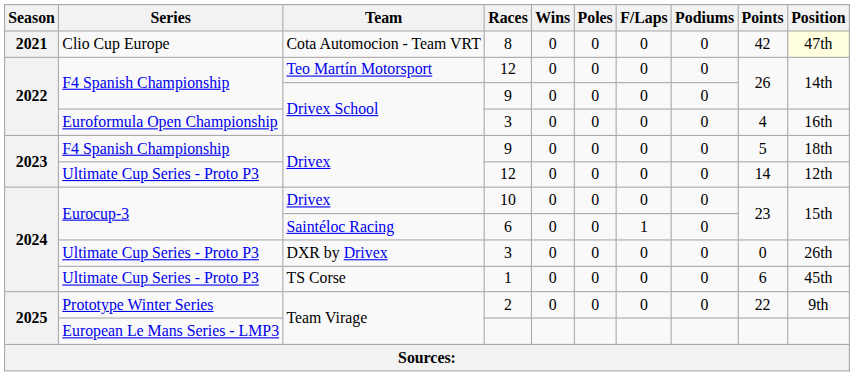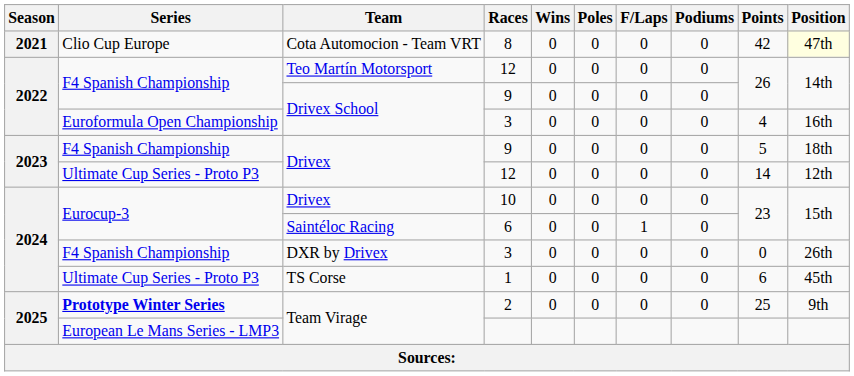DXR by Drivex / 3 | Series: Ultimate Cup Series - Proto P3 -> F4 Spanish Championship
2 | Series: normal -> bold
2 | Points: 22 -> 25
